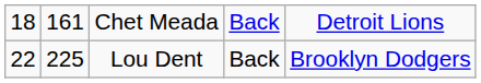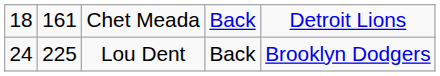Lou Dent | column 1: 22 -> 24
